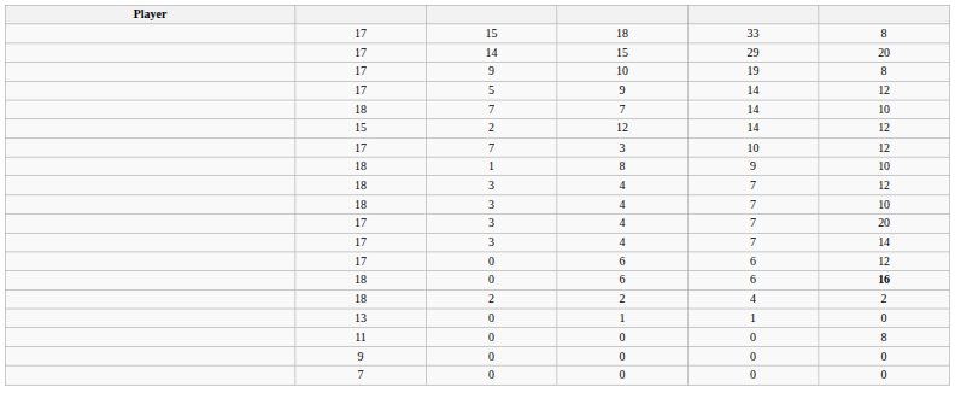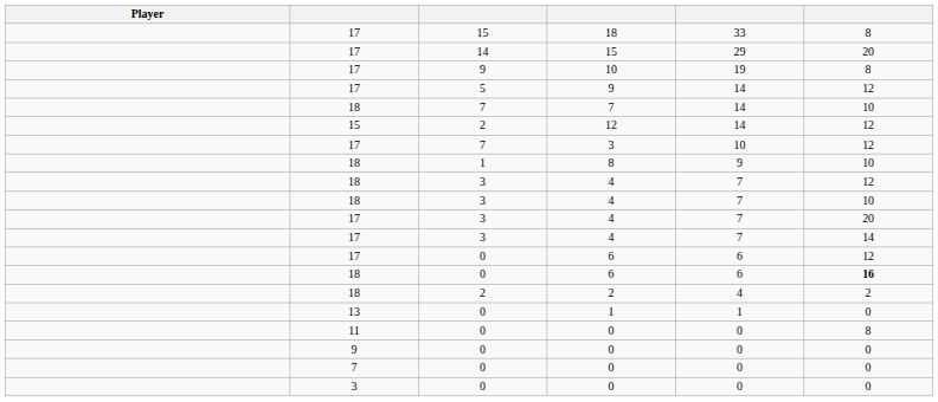+ row: 3 | 0 | 0 | 0 | 0
